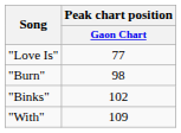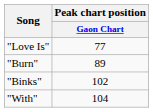"Burn" | Peak chart position / Gaon Chart: 98 -> 89
"With" | Peak chart position / Gaon Chart: 109 -> 104
